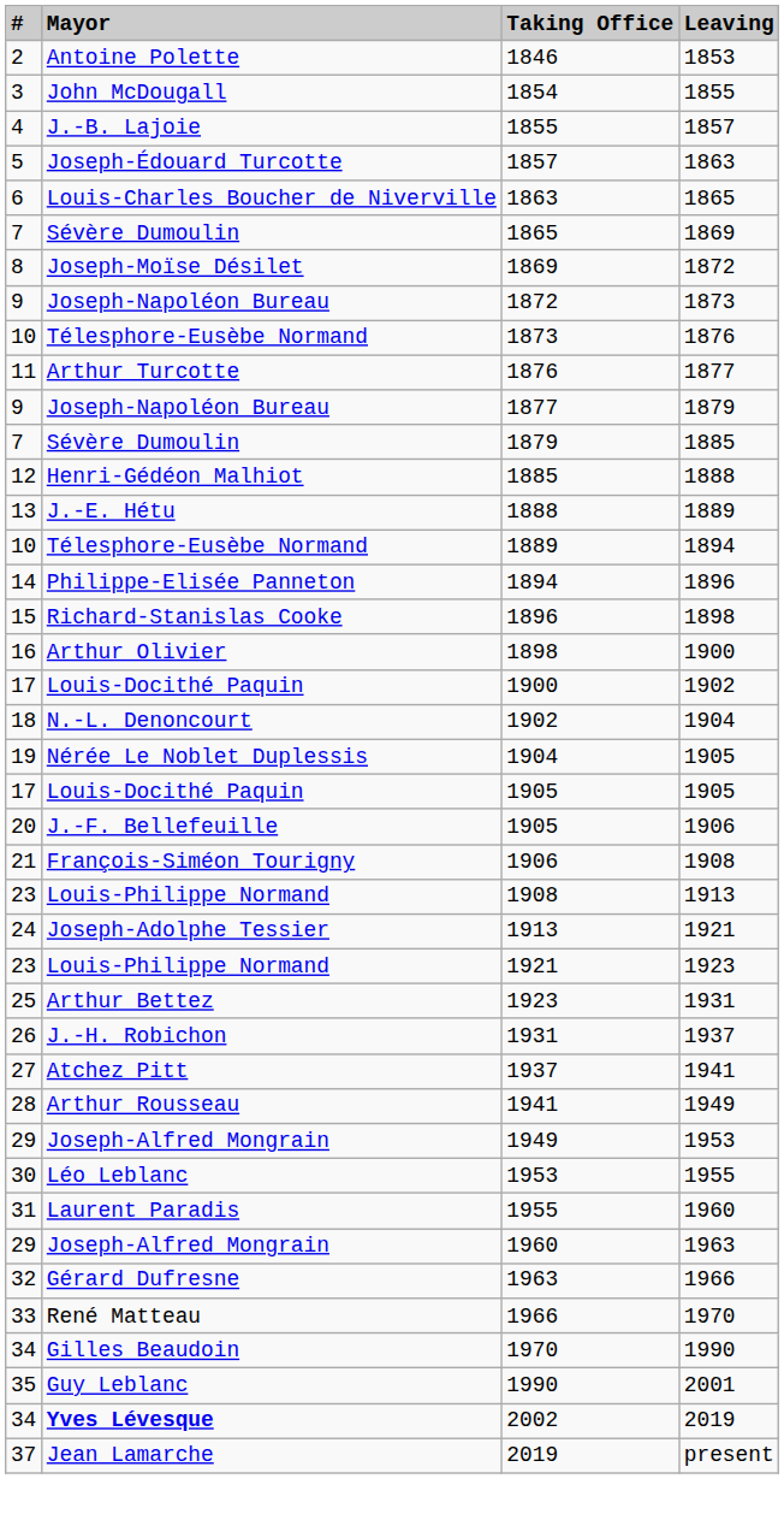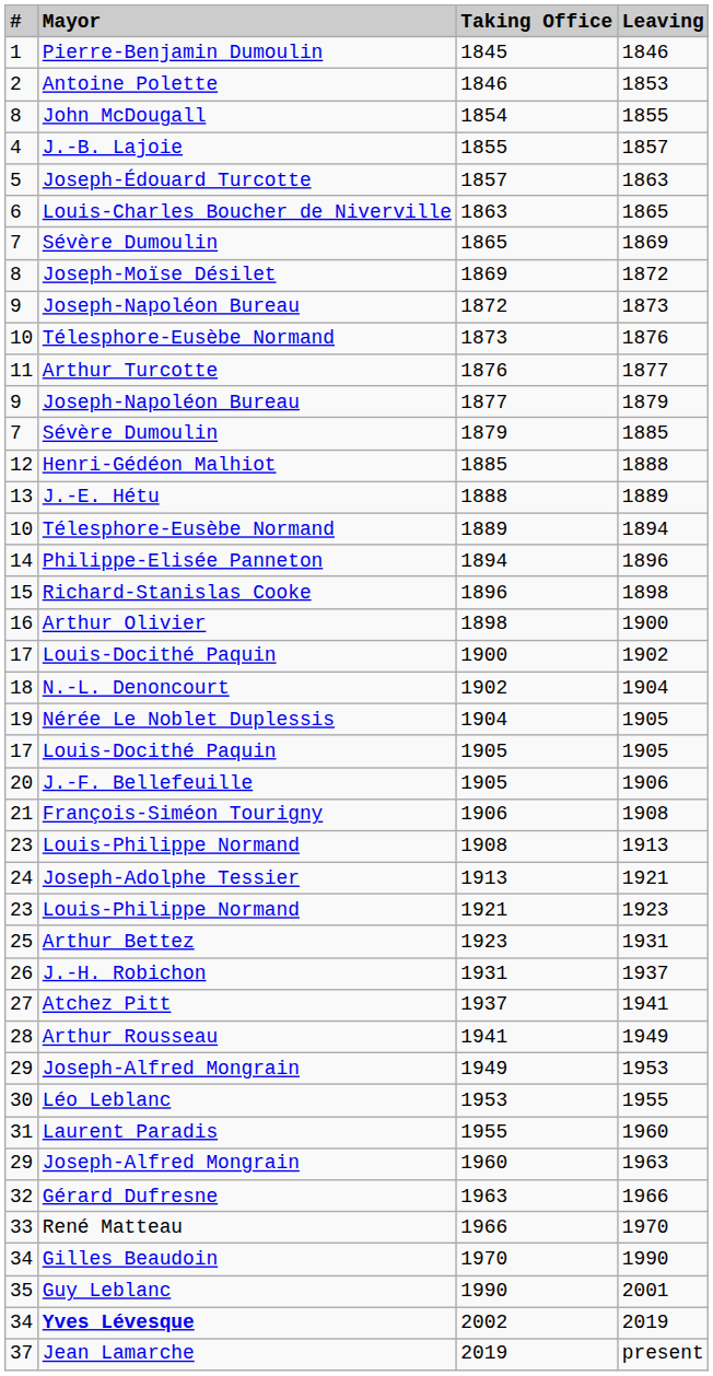+ row: 1 | Pierre-Benjamin Dumoulin | 1845 | 1846
1854 | #: 3 -> 8
